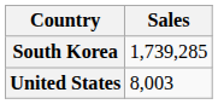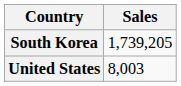South Korea | Sales: 1,739,285 -> 1,739,205
